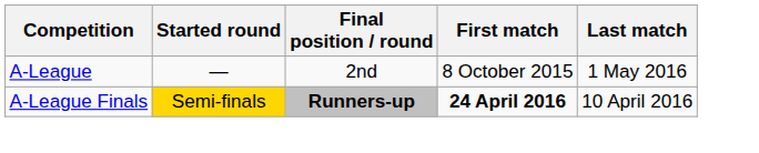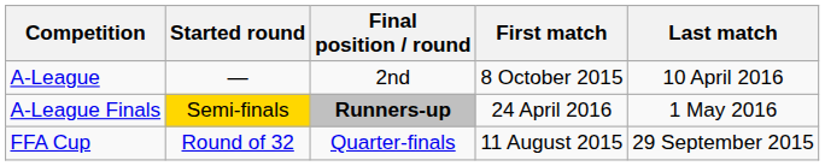A-League | Last match: 1 May 2016 -> 10 April 2016
A-League Finals | First match: bold -> normal
A-League Finals | Last match: 10 April 2016 -> 1 May 2016
+ row: FFA Cup | Round of 32 | Quarter-finals | 11 August 2015 | 29 September 2015
